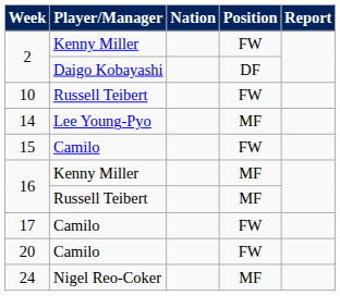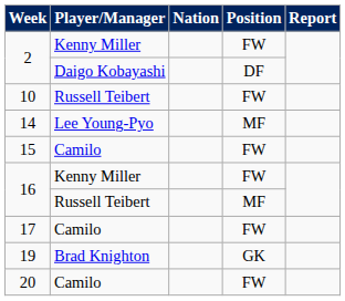16 / Kenny Miller | Position: MF -> FW
+ row: 19 | Brad Knighton | GK
- row: 24 | Nigel Reo-Coker | MF
